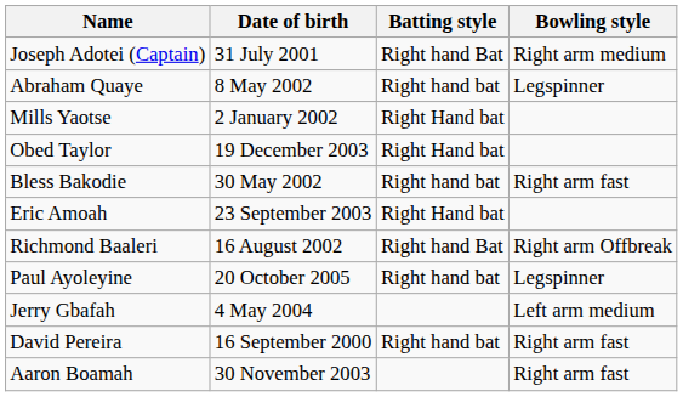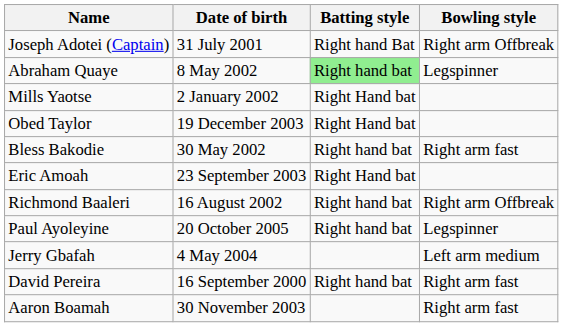Joseph Adotei (Captain) | Bowling style: Right arm medium -> Right arm Offbreak
Abraham Quaye | Batting style: no background -> lightgreen background
Richmond Baaleri | Batting style: Right hand Bat -> Right hand bat
